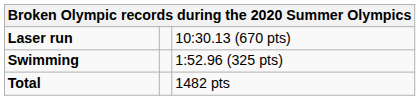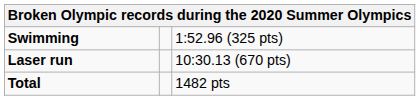rows swapped: Swimming <-> Laser run
